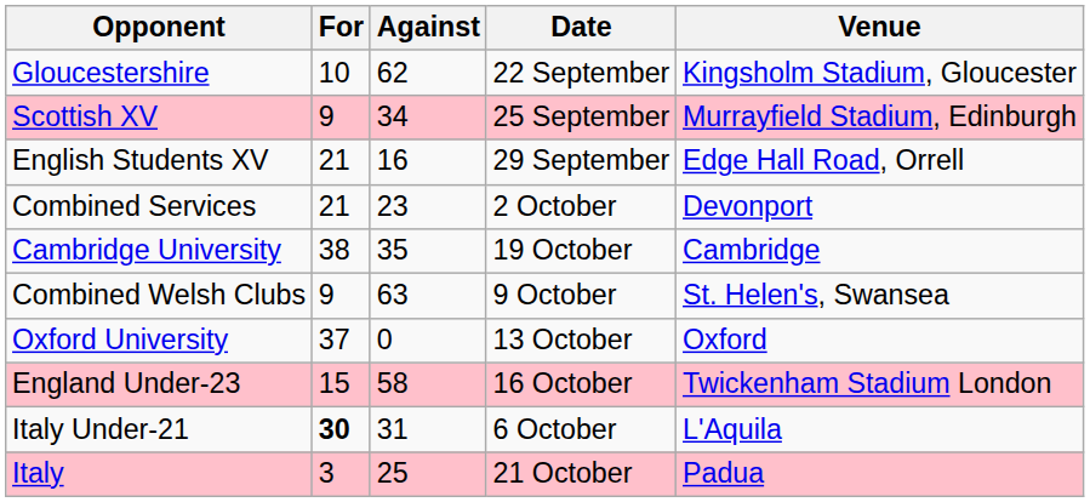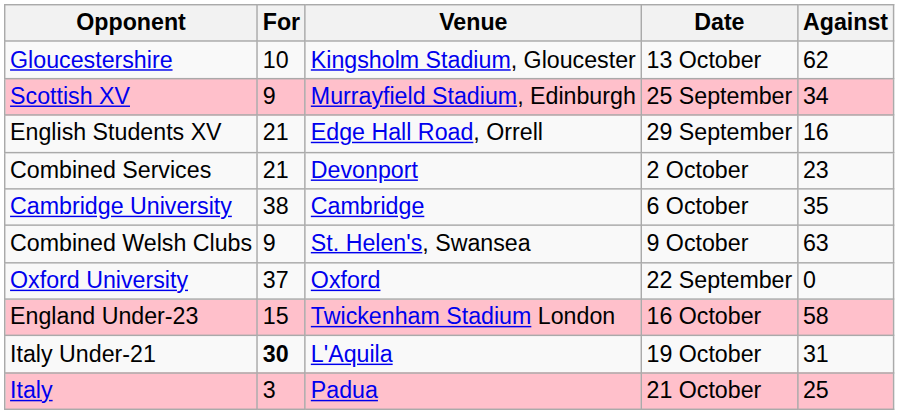columns swapped: Against <-> Venue
Gloucestershire | Date: 22 September -> 13 October
Cambridge University | Date: 19 October -> 6 October
Oxford University | Date: 13 October -> 22 September
Italy Under-21 | Date: 6 October -> 19 October
